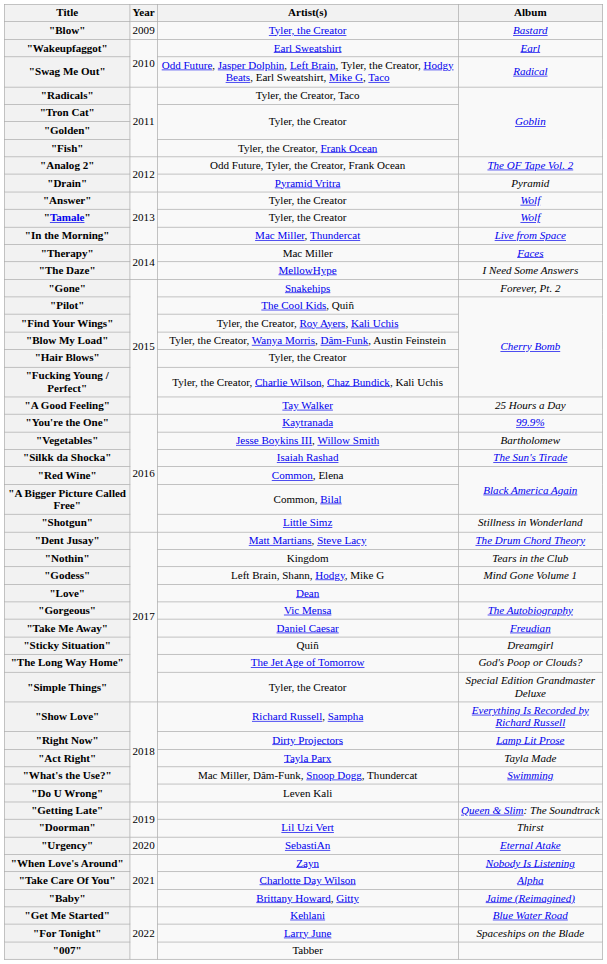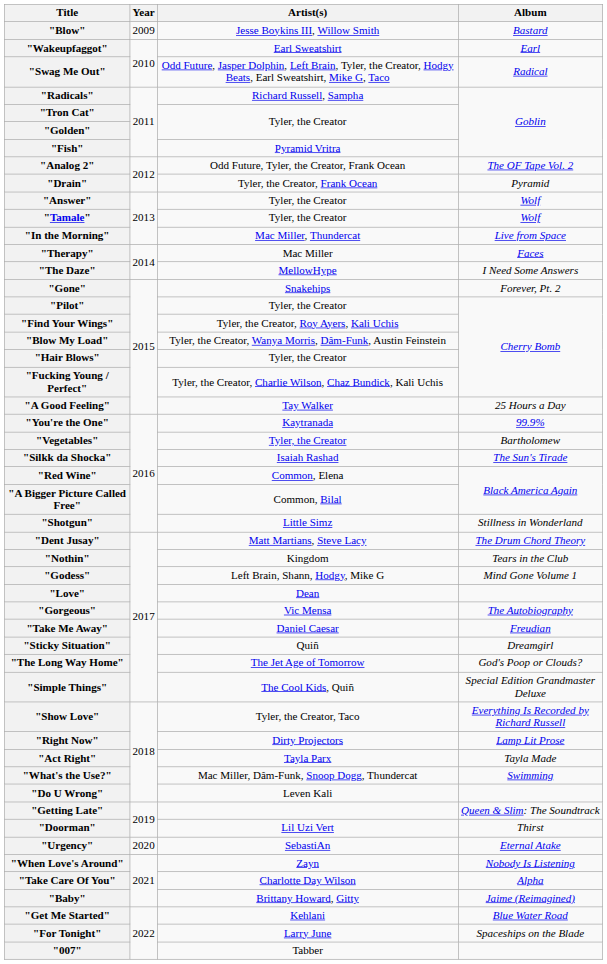"Blow" | Artist(s): Tyler, the Creator -> Jesse Boykins III, Willow Smith
"Radicals" | Artist(s): Tyler, the Creator, Taco -> Richard Russell, Sampha
"Fish" | Artist(s): Tyler, the Creator, Frank Ocean -> Pyramid Vritra
"Drain" | Artist(s): Pyramid Vritra -> Tyler, the Creator, Frank Ocean
"Pilot" | Artist(s): The Cool Kids, Quiñ -> Tyler, the Creator
"Vegetables" | Artist(s): Jesse Boykins III, Willow Smith -> Tyler, the Creator
"Simple Things" | Artist(s): Tyler, the Creator -> The Cool Kids, Quiñ
"Show Love" | Artist(s): Richard Russell, Sampha -> Tyler, the Creator, Taco
